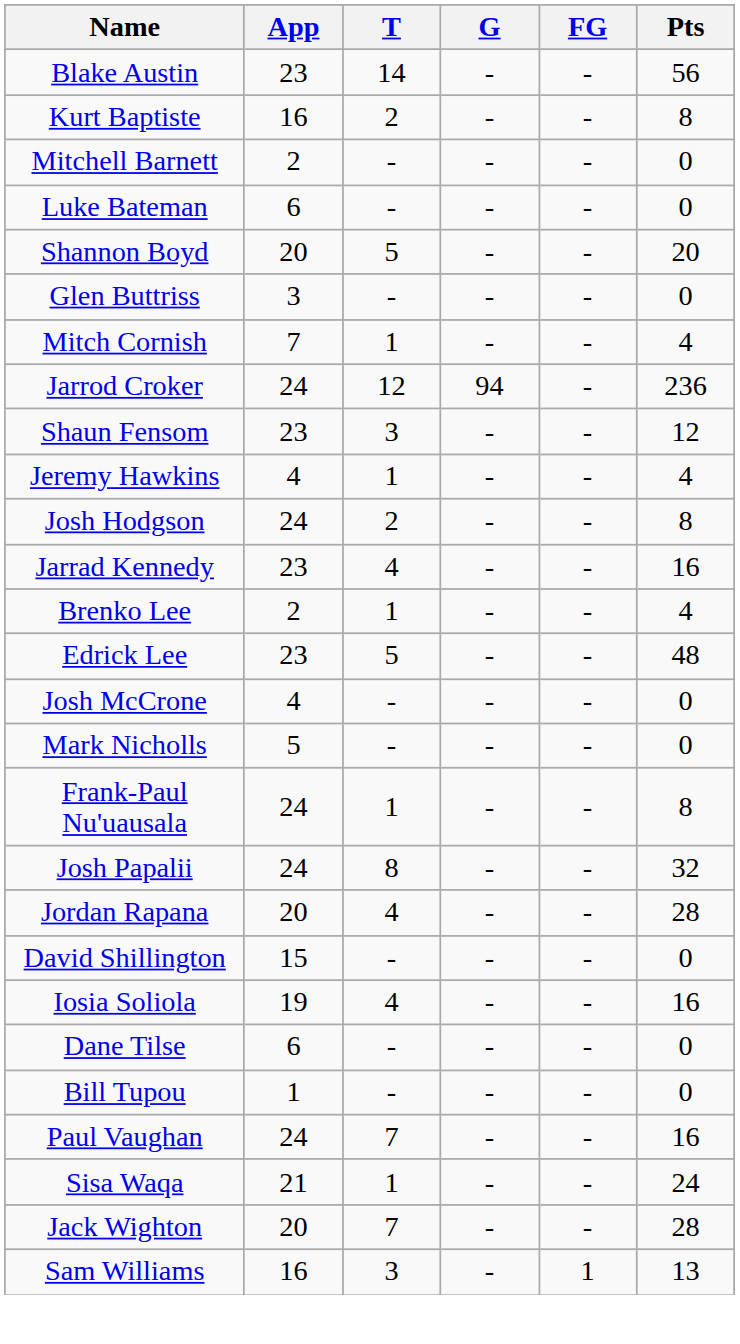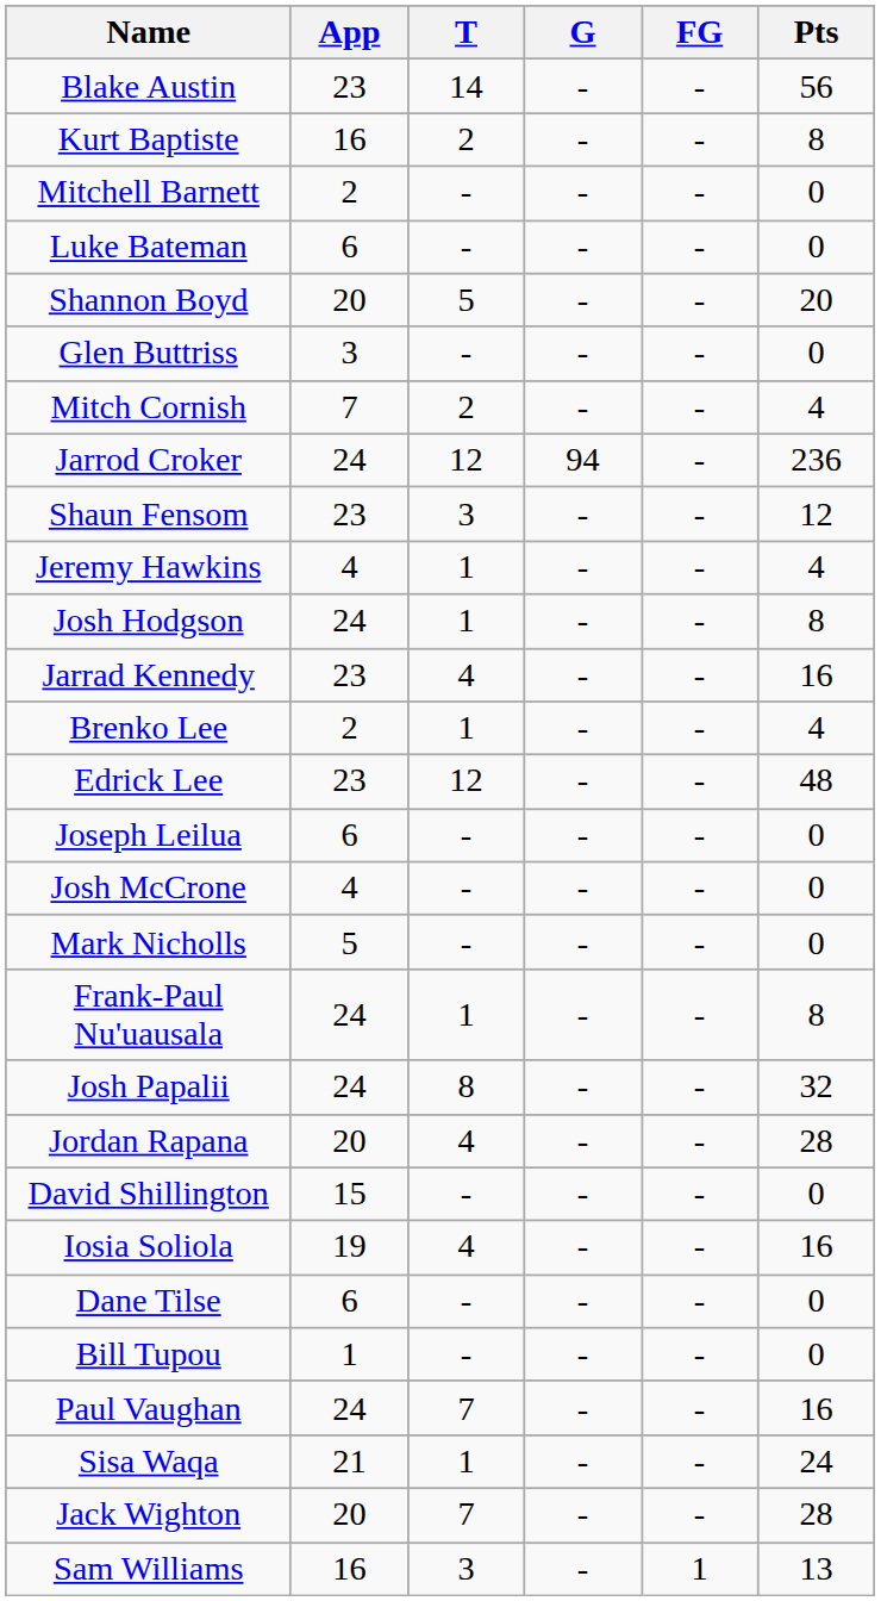Mitch Cornish | T: 1 -> 2
Josh Hodgson | T: 2 -> 1
Edrick Lee | T: 5 -> 12
+ row: Joseph Leilua | 6 | - | - | - | 0
